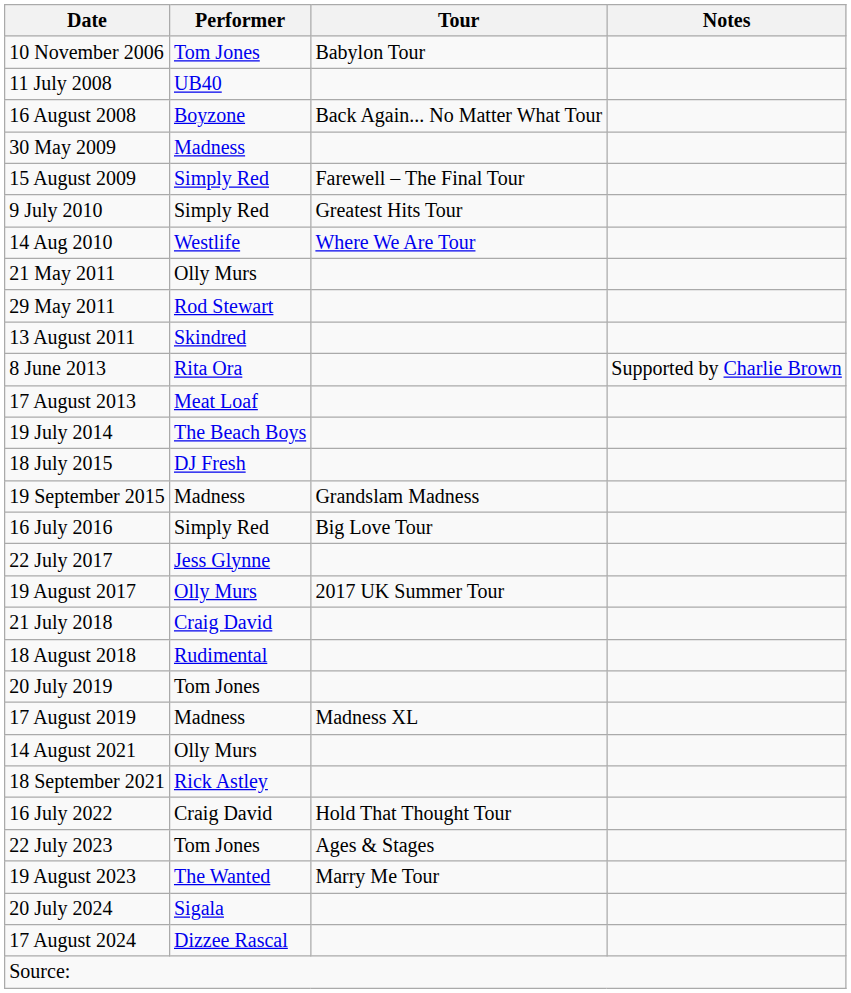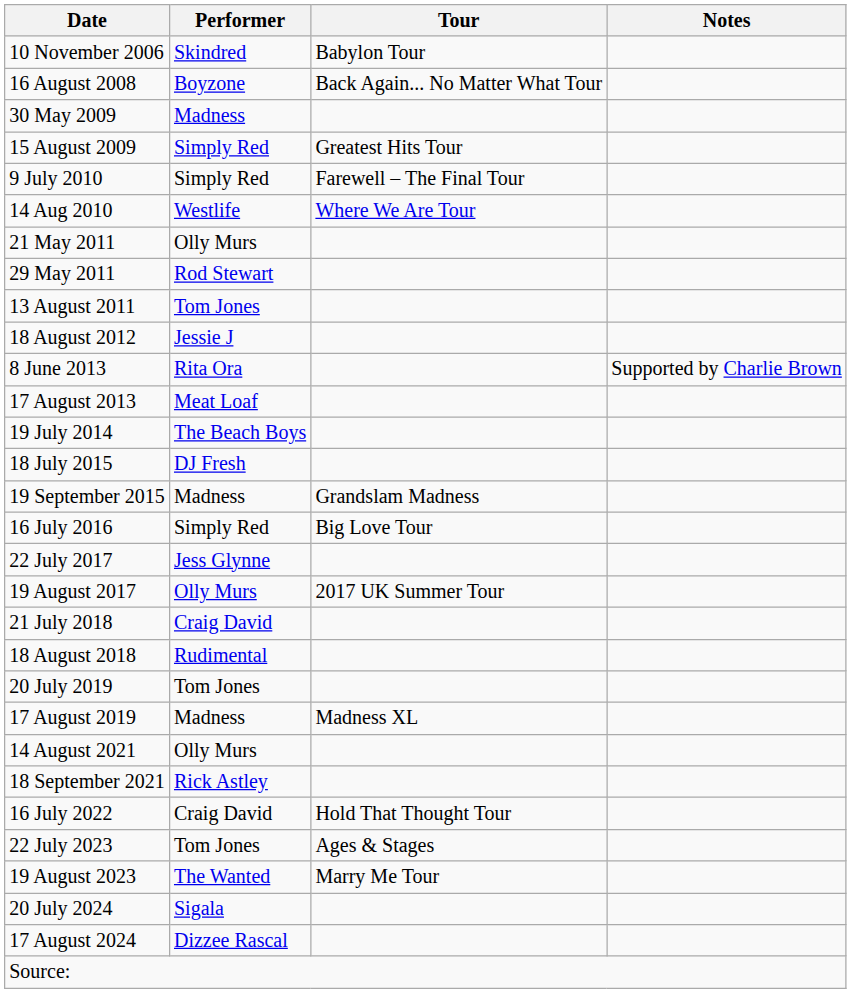10 November 2006 | Performer: Tom Jones -> Skindred
- row: 11 July 2008 | UB40
15 August 2009 | Tour: Farewell – The Final Tour -> Greatest Hits Tour
9 July 2010 | Tour: Greatest Hits Tour -> Farewell – The Final Tour
13 August 2011 | Performer: Skindred -> Tom Jones
+ row: 18 August 2012 | Jessie J
